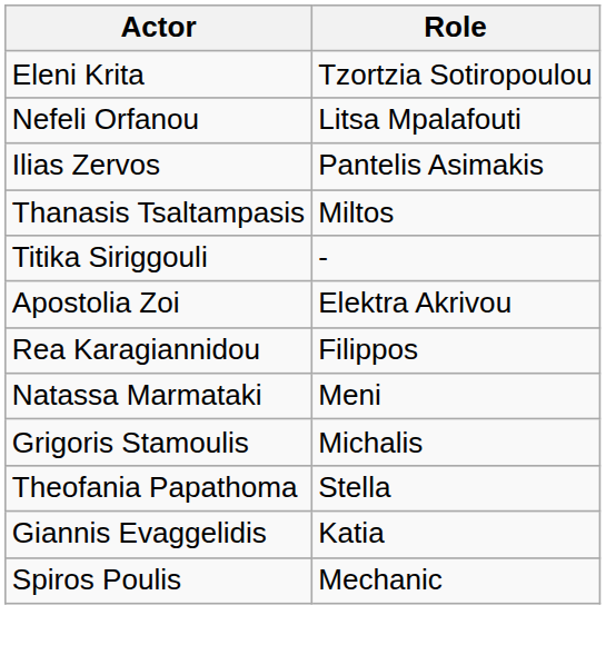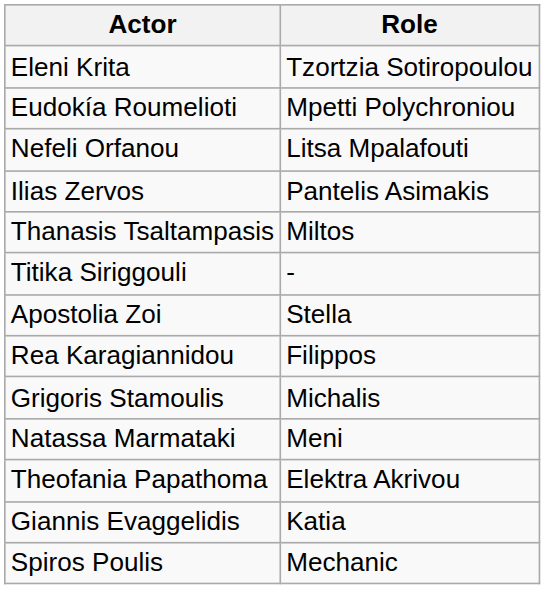+ row: Eudokía Roumelioti | Mpetti Polychroniou
Apostolia Zoi | Role: Elektra Akrivou -> Stella
rows swapped: Grigoris Stamoulis <-> Natassa Marmataki
Theofania Papathoma | Role: Stella -> Elektra Akrivou
